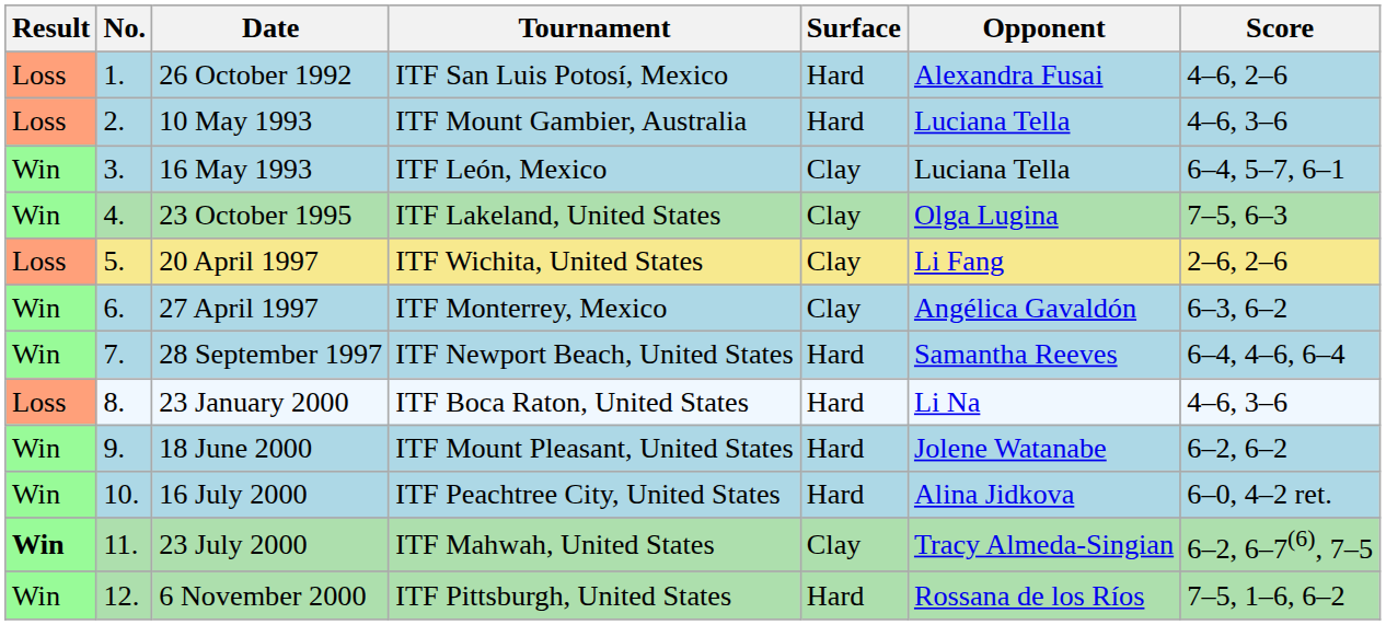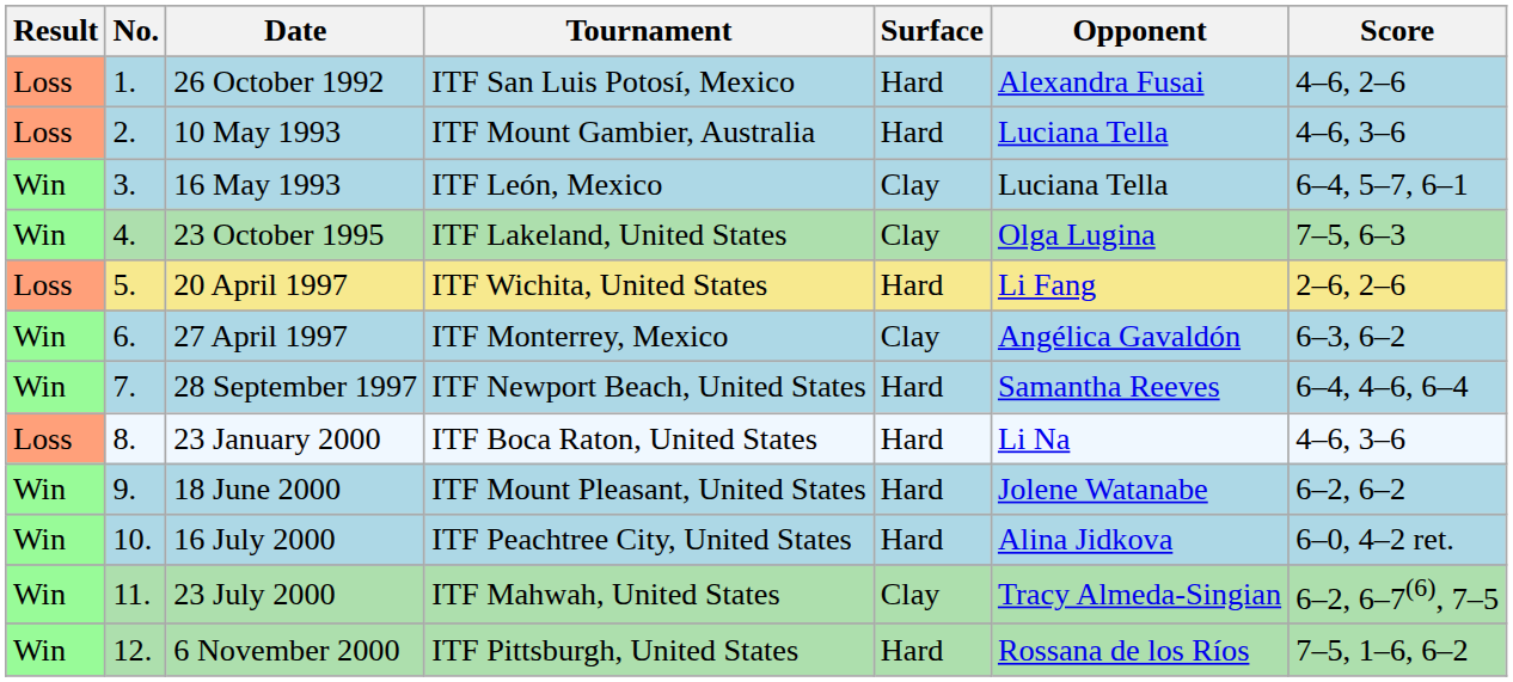20 April 1997 | Surface: Clay -> Hard
23 July 2000 | Result: bold -> normal
